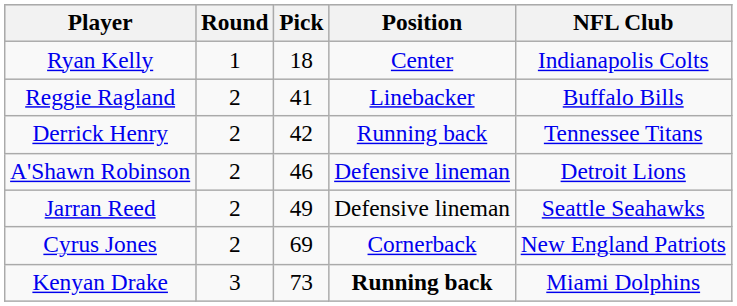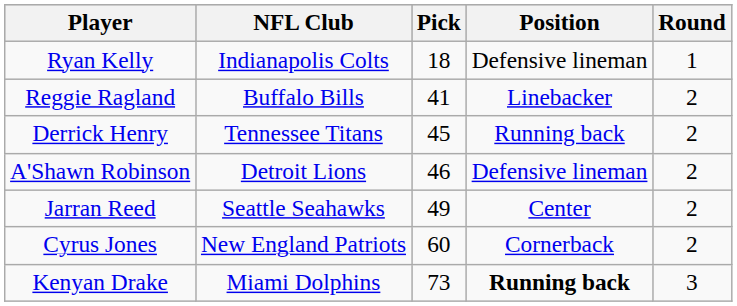columns swapped: Round <-> NFL Club
Ryan Kelly | Position: Center -> Defensive lineman
Derrick Henry | Pick: 42 -> 45
Jarran Reed | Position: Defensive lineman -> Center
Cyrus Jones | Pick: 69 -> 60
